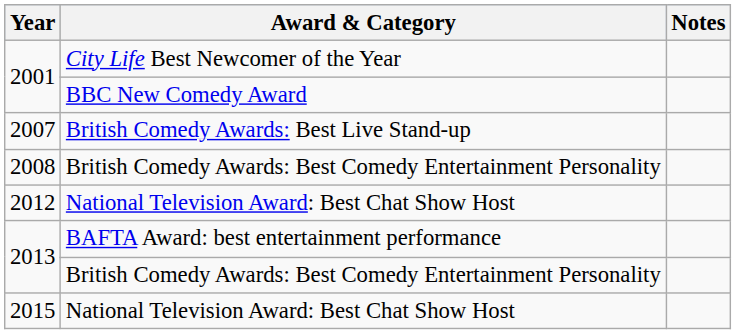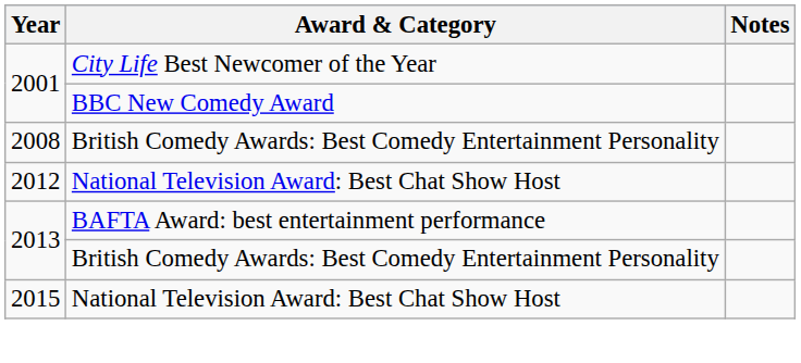- row: 2007 | British Comedy Awards: Best Live Stand-up
